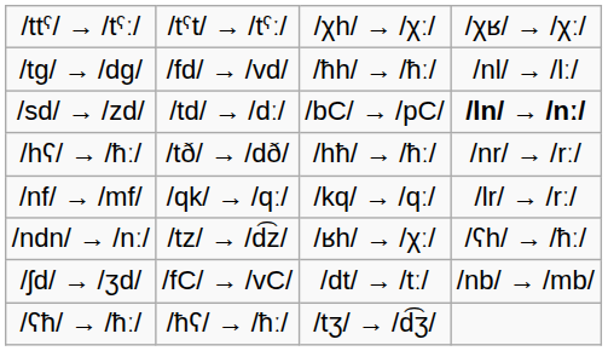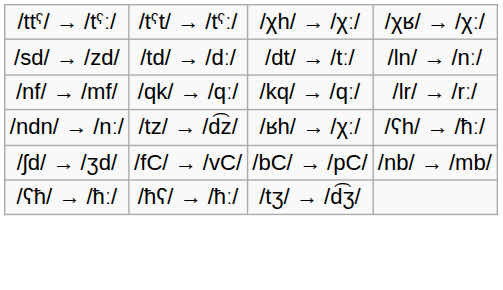- row: /tɡ/ → /dɡ/ | /fd/ → /vd/ | /ħh/ → /ħː/ | /nl/ → /lː/
/sd/ → /zd/ | column 3: /bC/ → /pC/ -> /dt/ → /tː/
/sd/ → /zd/ | column 4: bold -> normal
- row: /hʕ/ → /ħː/ | /tð/ → /dð/ | /hħ/ → /ħː/ | /nr/ → /rː/
/ʃd/ → /ʒd/ | column 3: /dt/ → /tː/ -> /bC/ → /pC/
